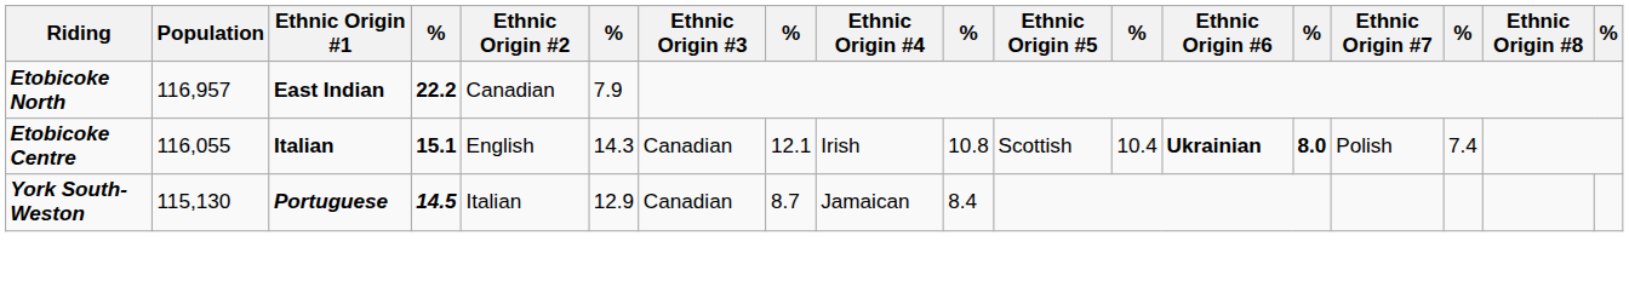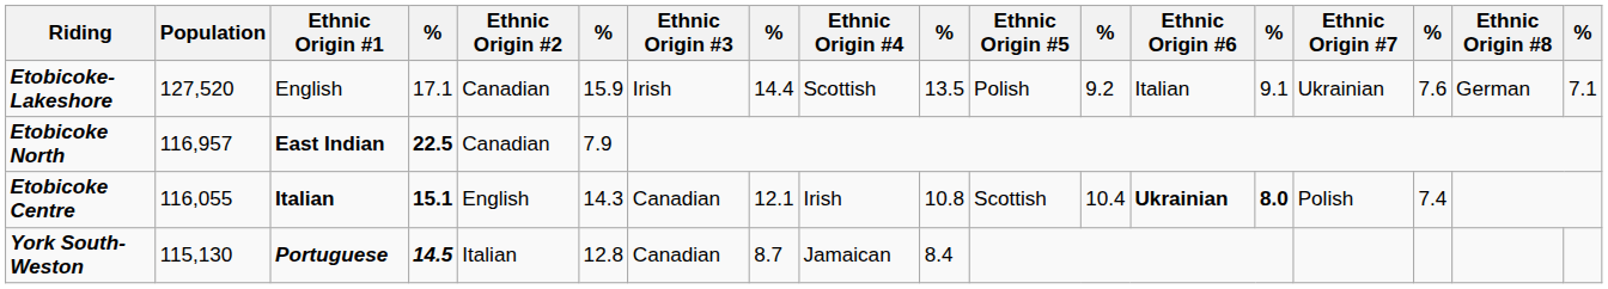+ row: Etobicoke-Lakeshore | 127,520 | English | 17.1 | Canadian | 15.9 | Irish | 14.4 | Scottish | 13.5 | Polish | 9.2 | Italian | 9.1 | Ukrainian | 7.6 | German | 7.1
Etobicoke North | column 4: 22.2 -> 22.5
York South-Weston | column 6: 12.9 -> 12.8
